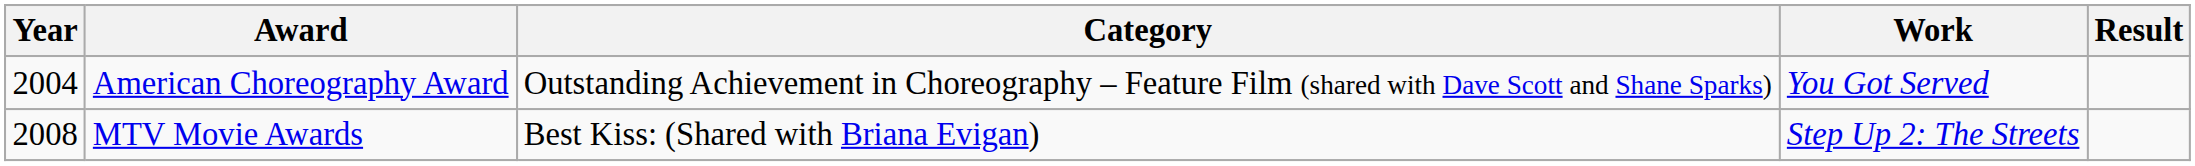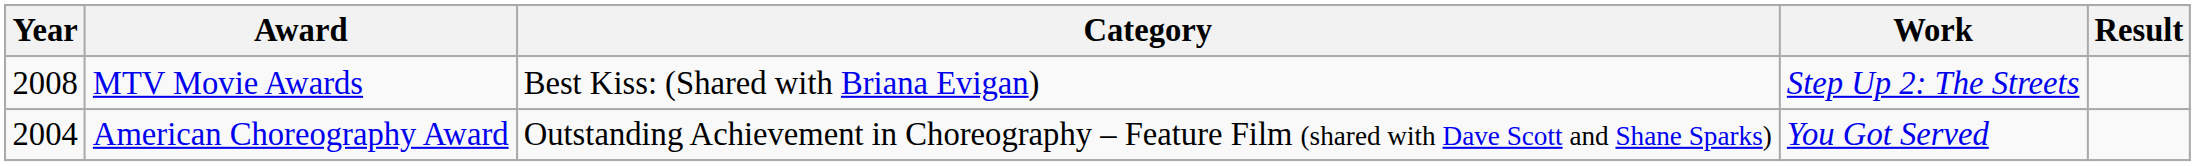rows swapped: American Choreography Award <-> MTV Movie Awards
